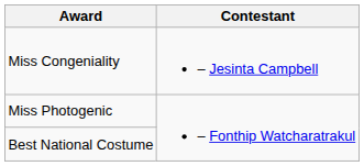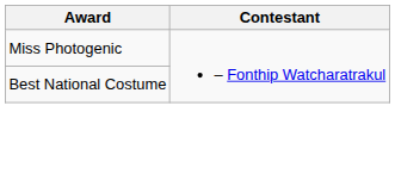- row: Miss Congeniality | – Jesinta Campbell
